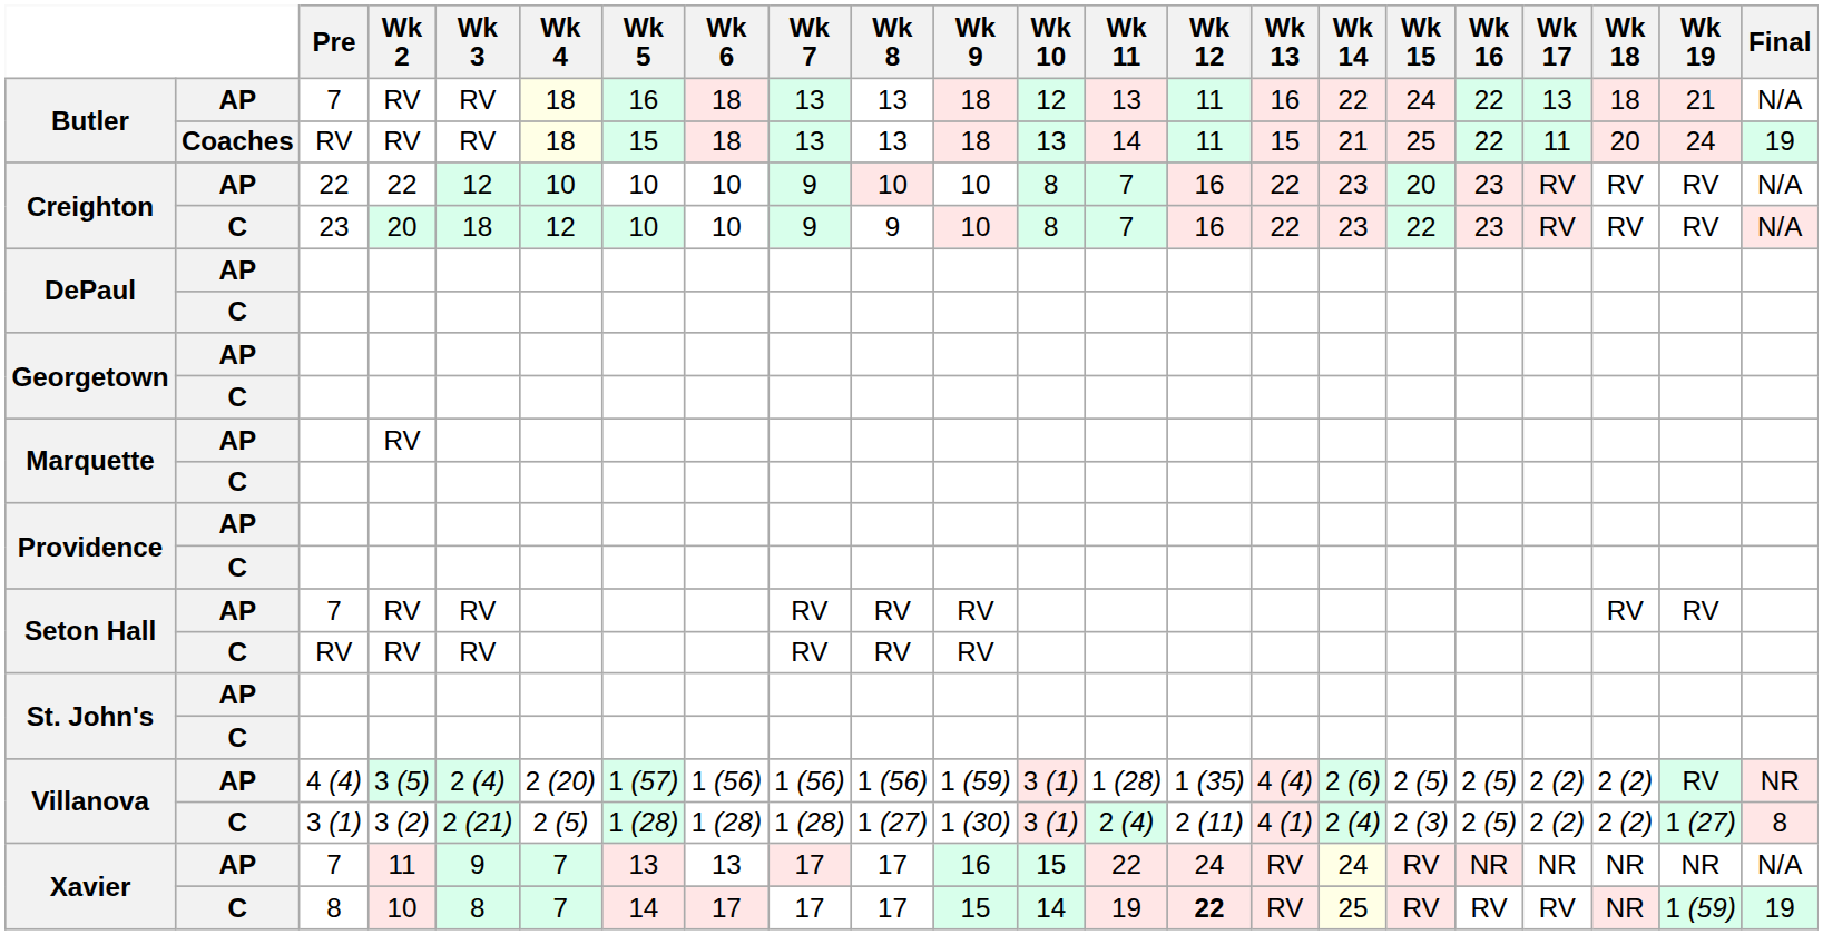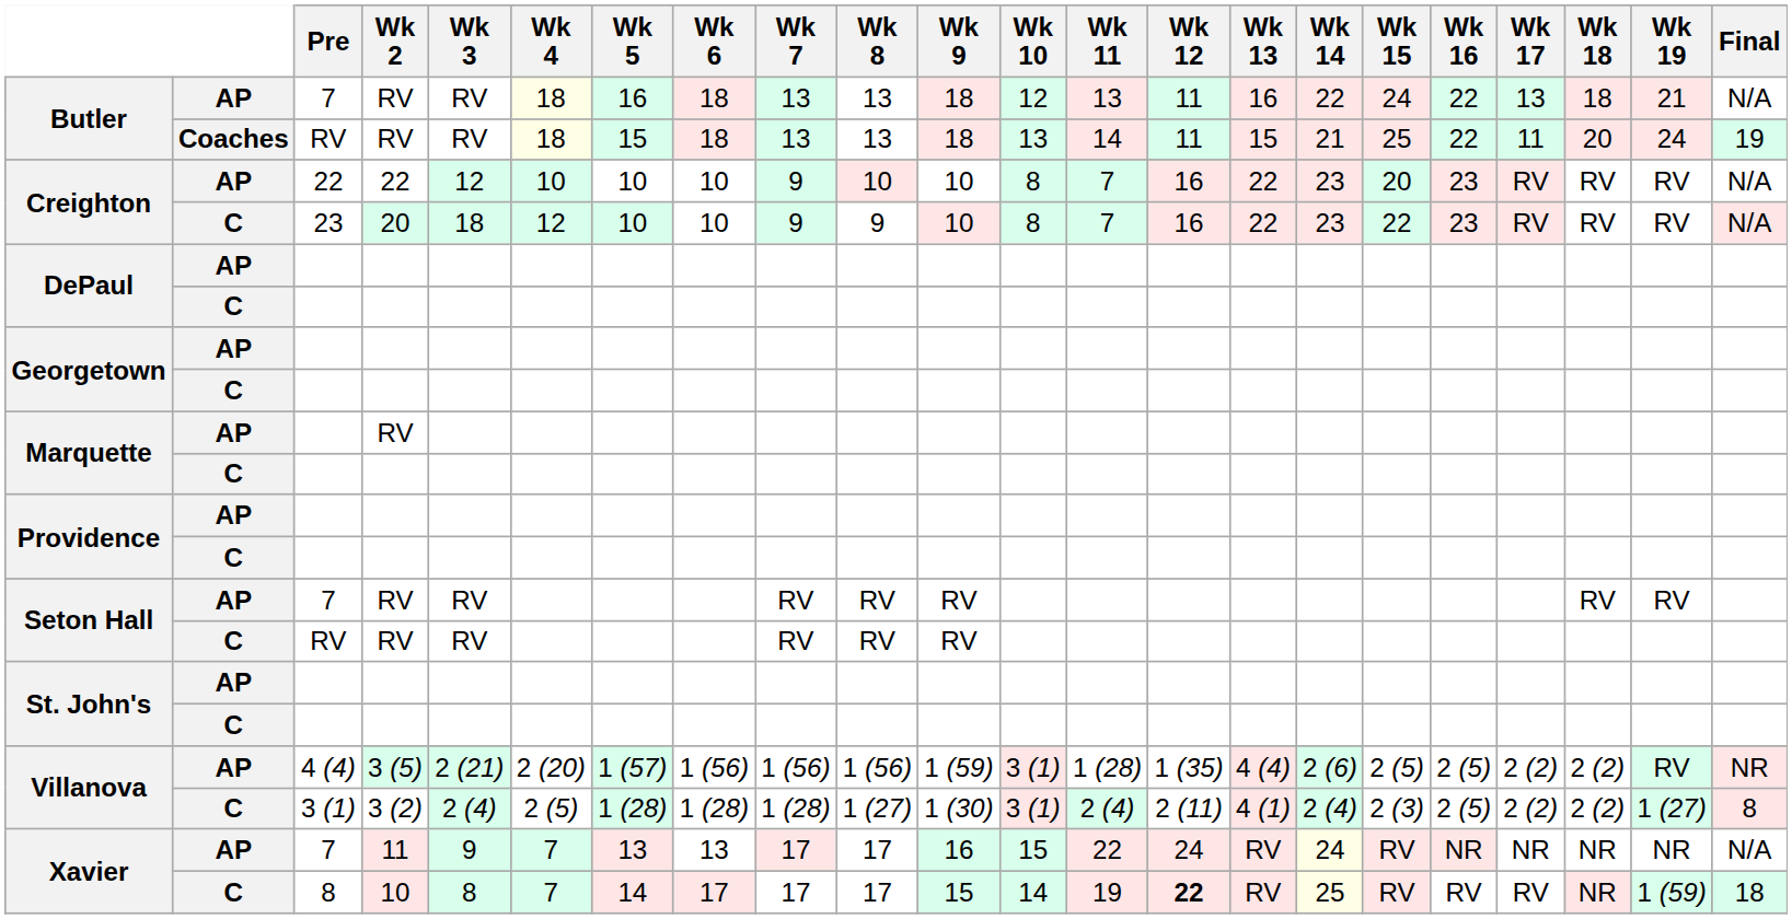Villanova / AP | Wk 3: 2 (4) -> 2 (21)
Villanova / C | Wk 3: 2 (21) -> 2 (4)
Xavier / C | Final: 19 -> 18
